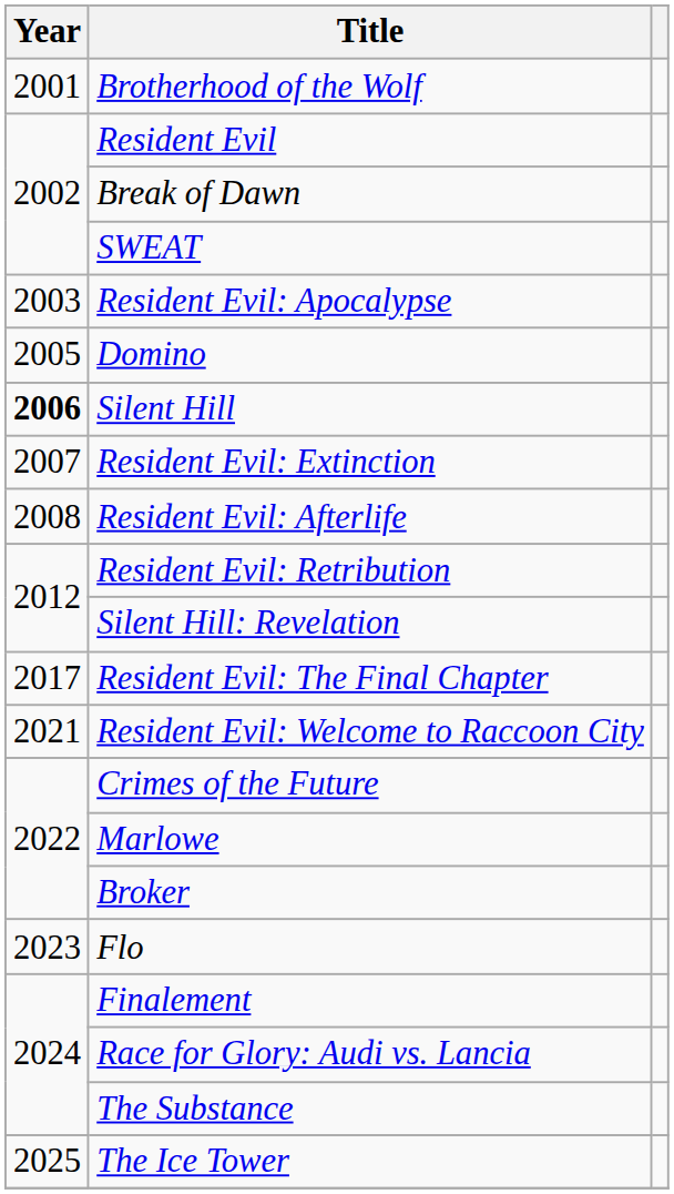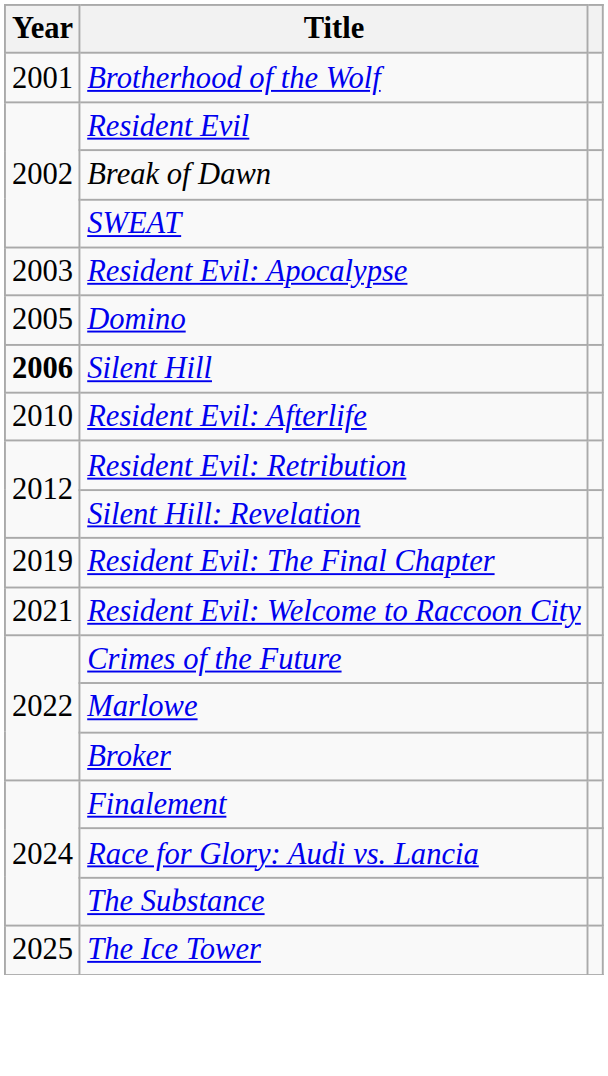- row: 2007 | Resident Evil: Extinction
Resident Evil: Afterlife | Year: 2008 -> 2010
Resident Evil: The Final Chapter | Year: 2017 -> 2019
- row: 2023 | Flo
